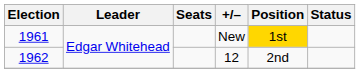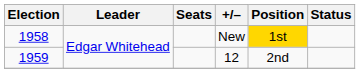New | Election: 1961 -> 1958
12 | Election: 1962 -> 1959
